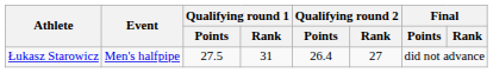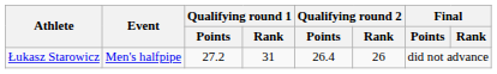Łukasz Starowicz | Qualifying round 1 / Points: 27.5 -> 27.2
Łukasz Starowicz | Qualifying round 2 / Rank: 27 -> 26
